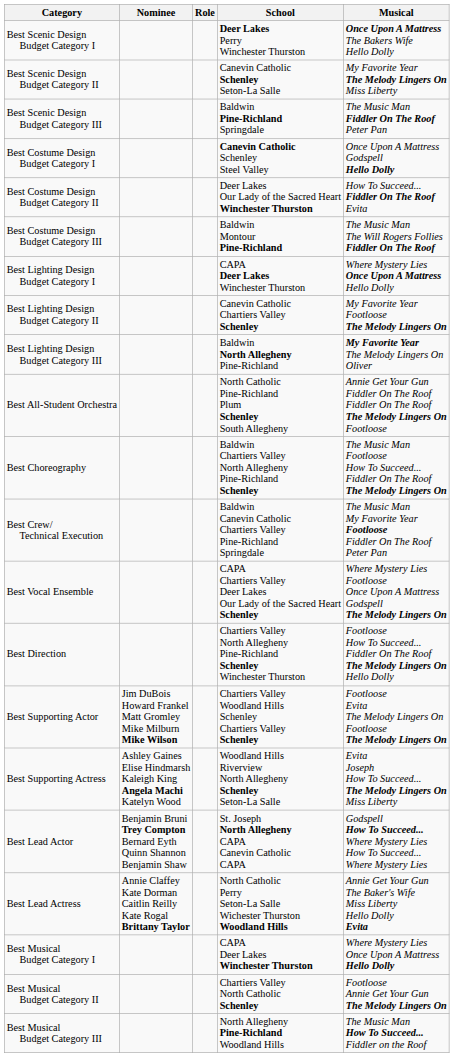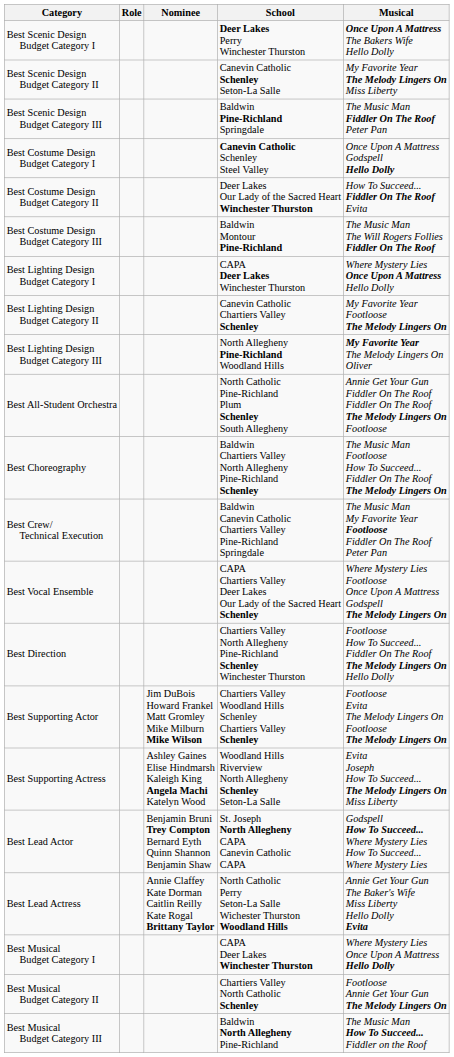columns swapped: Nominee <-> Role
Best Lighting Design Budget Category III | School: Baldwin North Allegheny Pine-Richland -> North Allegheny Pine-Richland Woodland Hills
Best Musical Budget Category III | School: North Allegheny Pine-Richland Woodland Hills -> Baldwin North Allegheny Pine-Richland
